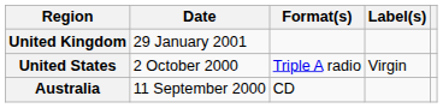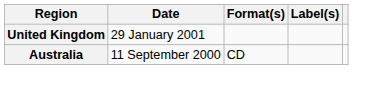- row: United States | 2 October 2000 | Triple A radio | Virgin
